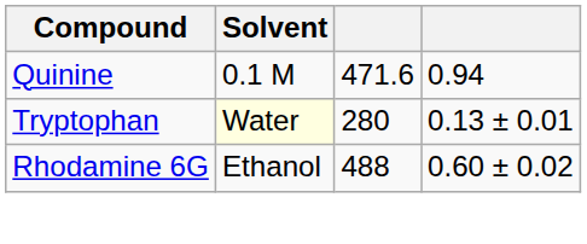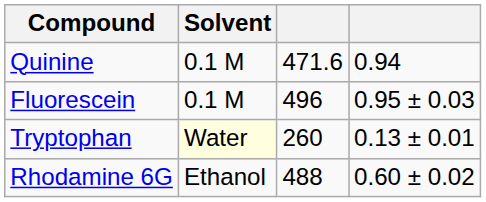+ row: Fluorescein | 0.1 M | 496 | 0.95 ± 0.03
Tryptophan | column 3: 280 -> 260
